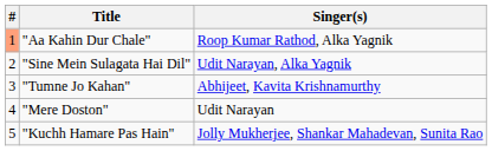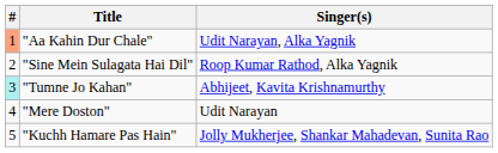"Aa Kahin Dur Chale" | Singer(s): Roop Kumar Rathod, Alka Yagnik -> Udit Narayan, Alka Yagnik
"Sine Mein Sulagata Hai Dil" | Singer(s): Udit Narayan, Alka Yagnik -> Roop Kumar Rathod, Alka Yagnik
"Tumne Jo Kahan" | #: no background -> paleturquoise background
